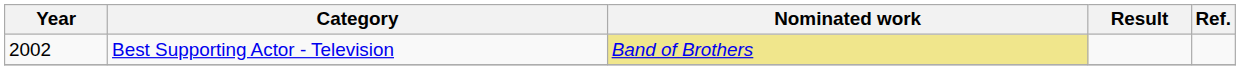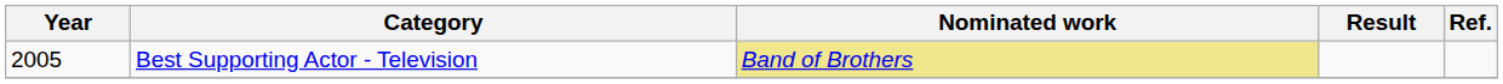Best Supporting Actor - Television | Year: 2002 -> 2005
